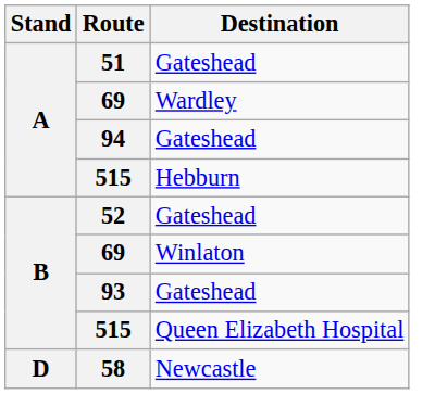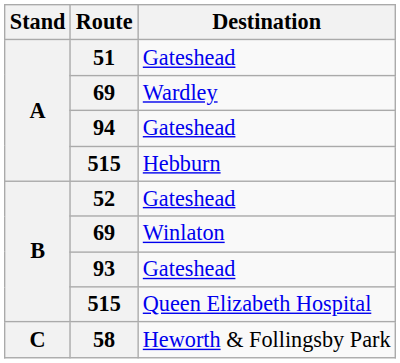+ row: C | 58 | Heworth & Follingsby Park
- row: D | 58 | Newcastle
